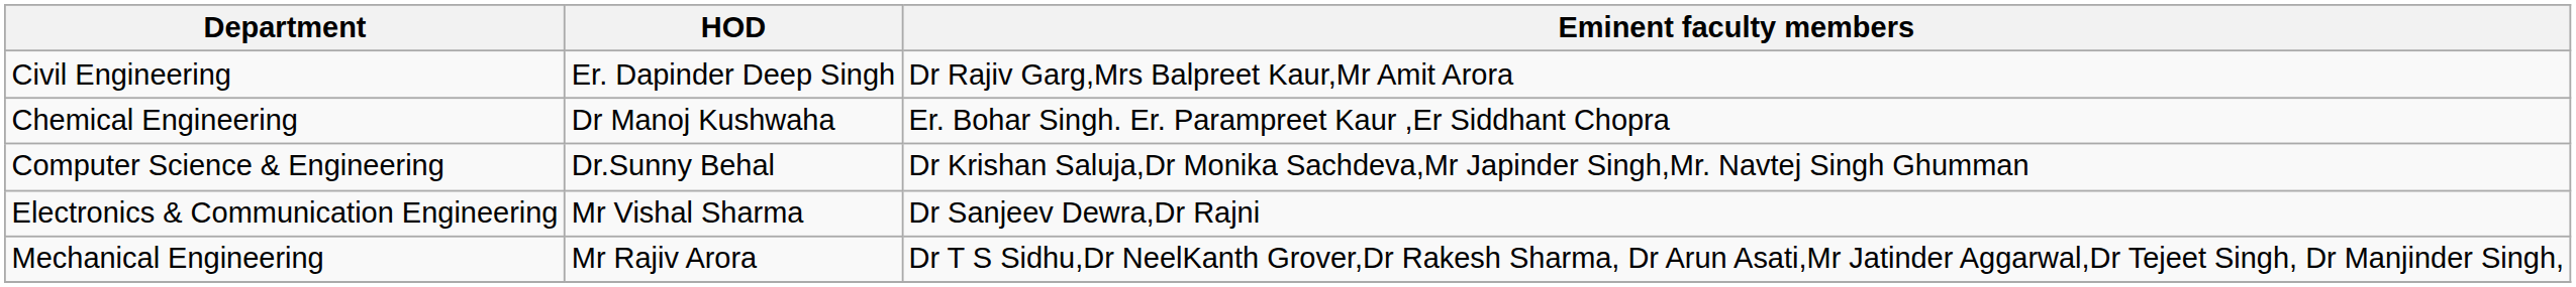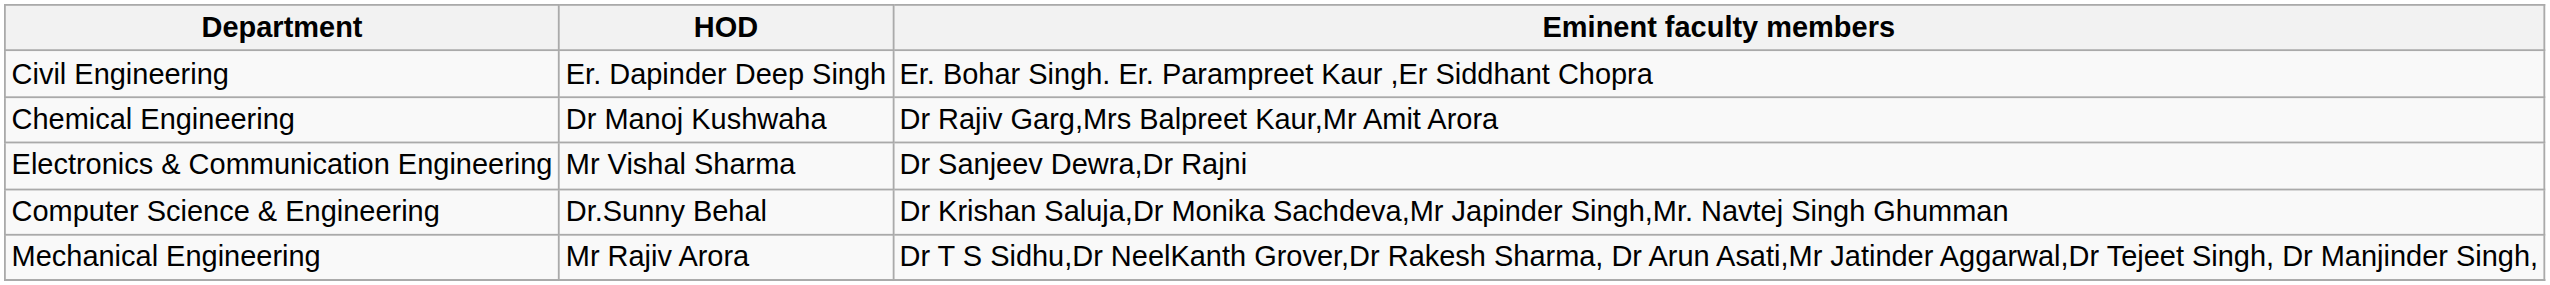Civil Engineering | Eminent faculty members: Dr Rajiv Garg,Mrs Balpreet Kaur,Mr Amit Arora -> Er. Bohar Singh. Er. Parampreet Kaur ,Er Siddhant Chopra
Chemical Engineering | Eminent faculty members: Er. Bohar Singh. Er. Parampreet Kaur ,Er Siddhant Chopra -> Dr Rajiv Garg,Mrs Balpreet Kaur,Mr Amit Arora
rows swapped: Computer Science & Engineering <-> Electronics & Communication Engineering
